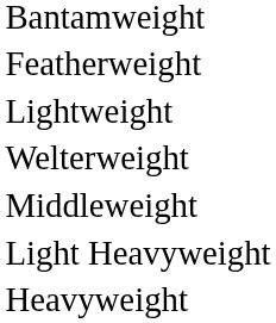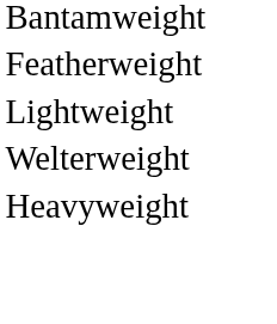- row: Middleweight
- row: Light Heavyweight
